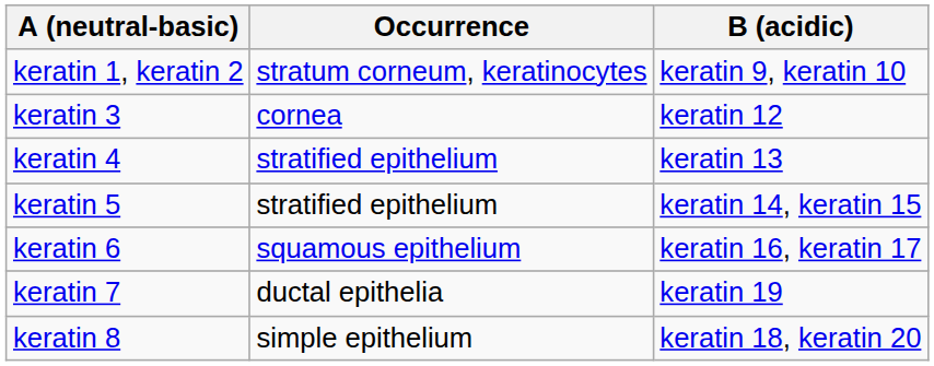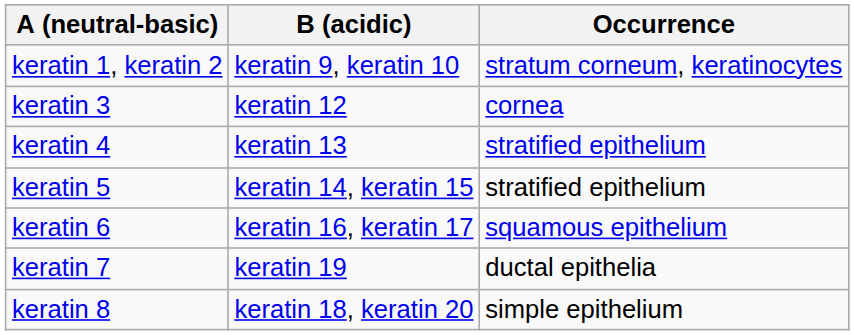columns swapped: B (acidic) <-> Occurrence
